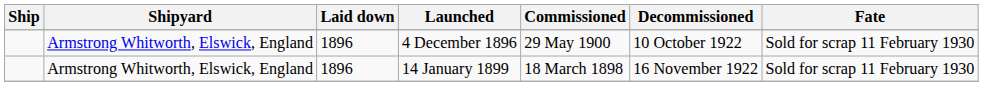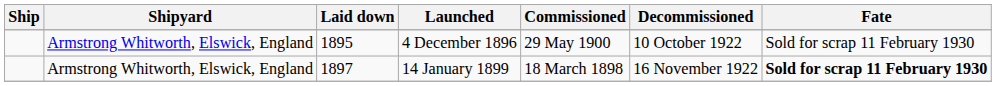4 December 1896 | Laid down: 1896 -> 1895
14 January 1899 | Laid down: 1896 -> 1897
14 January 1899 | Fate: normal -> bold
